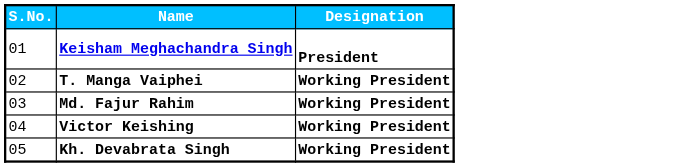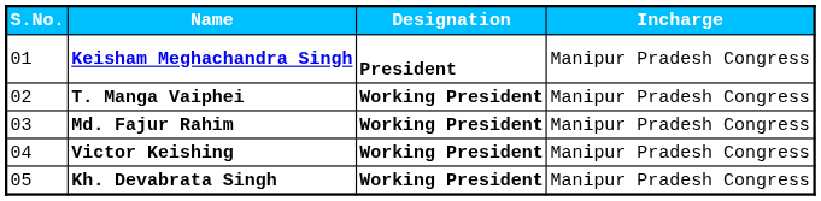+ column: Incharge | Manipur Pradesh Congress | Manipur Pradesh Congress | Manipur Pradesh Congress | Manipur Pradesh Congress | Manipur Pradesh Congress
